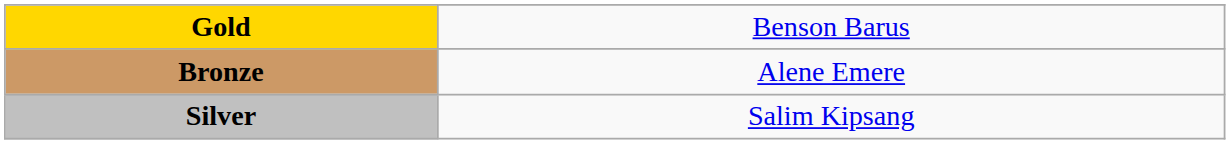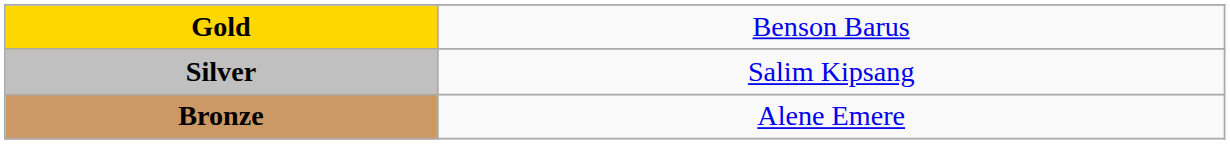rows swapped: Silver <-> Bronze
